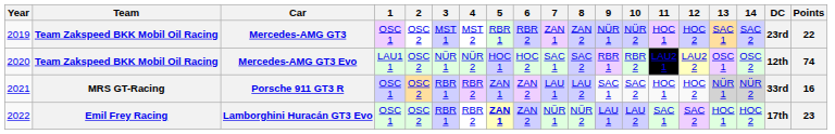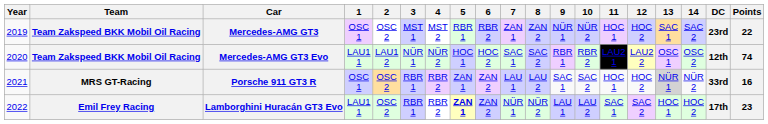Mercedes-AMG GT3 Evo | 2: OSC 2 -> LAU1 2
Porsche 911 GT3 R | 14: lightgrey background -> no background
Lamborghini Huracán GT3 Evo | 1: OSC 1 -> LAU1 1
